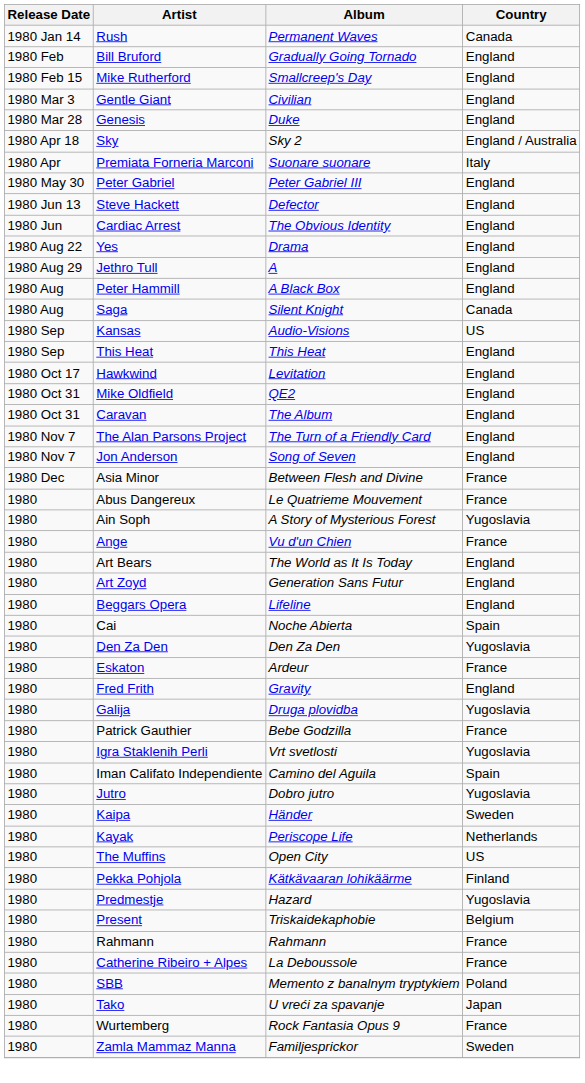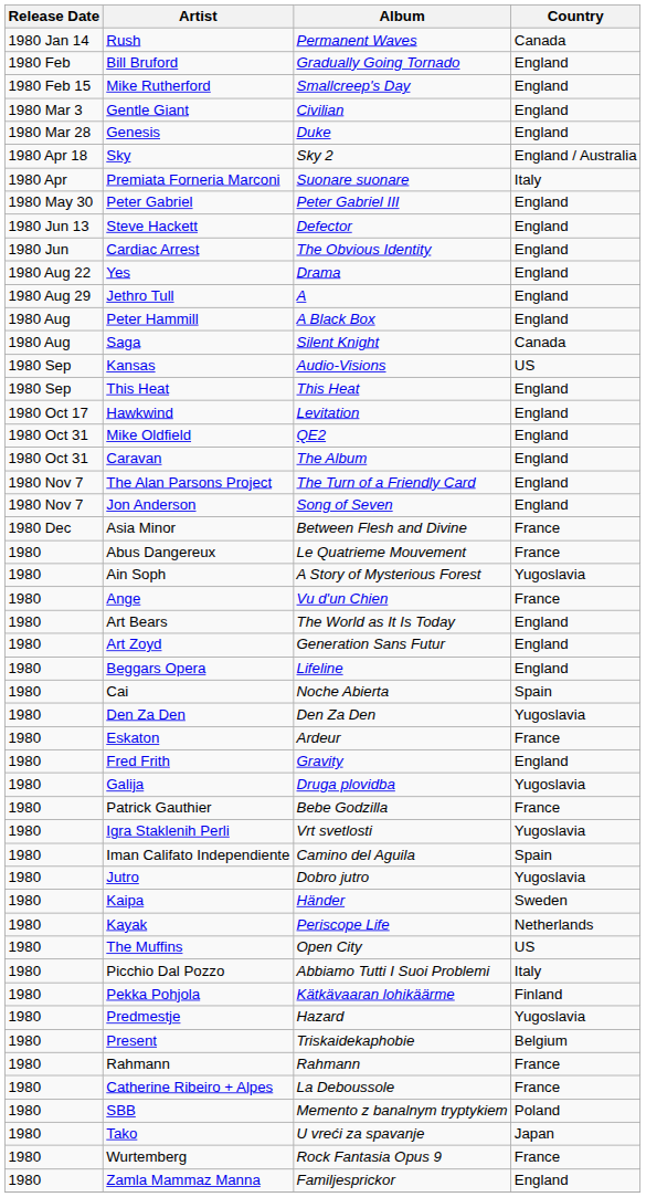+ row: 1980 | Picchio Dal Pozzo | Abbiamo Tutti I Suoi Problemi | Italy
Zamla Mammaz Manna | Country: Sweden -> England
